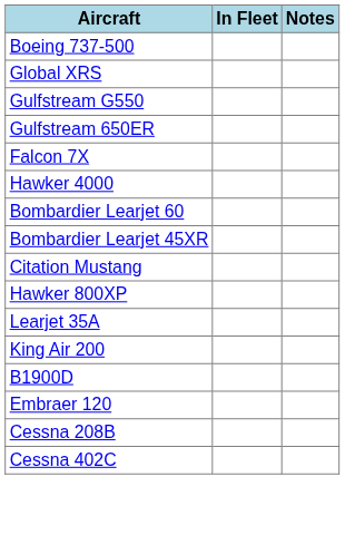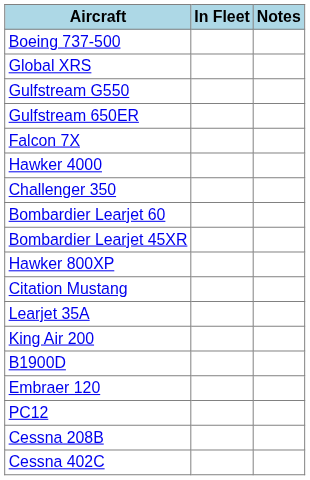+ row: Challenger 350
rows swapped: Hawker 800XP <-> Citation Mustang
+ row: PC12
